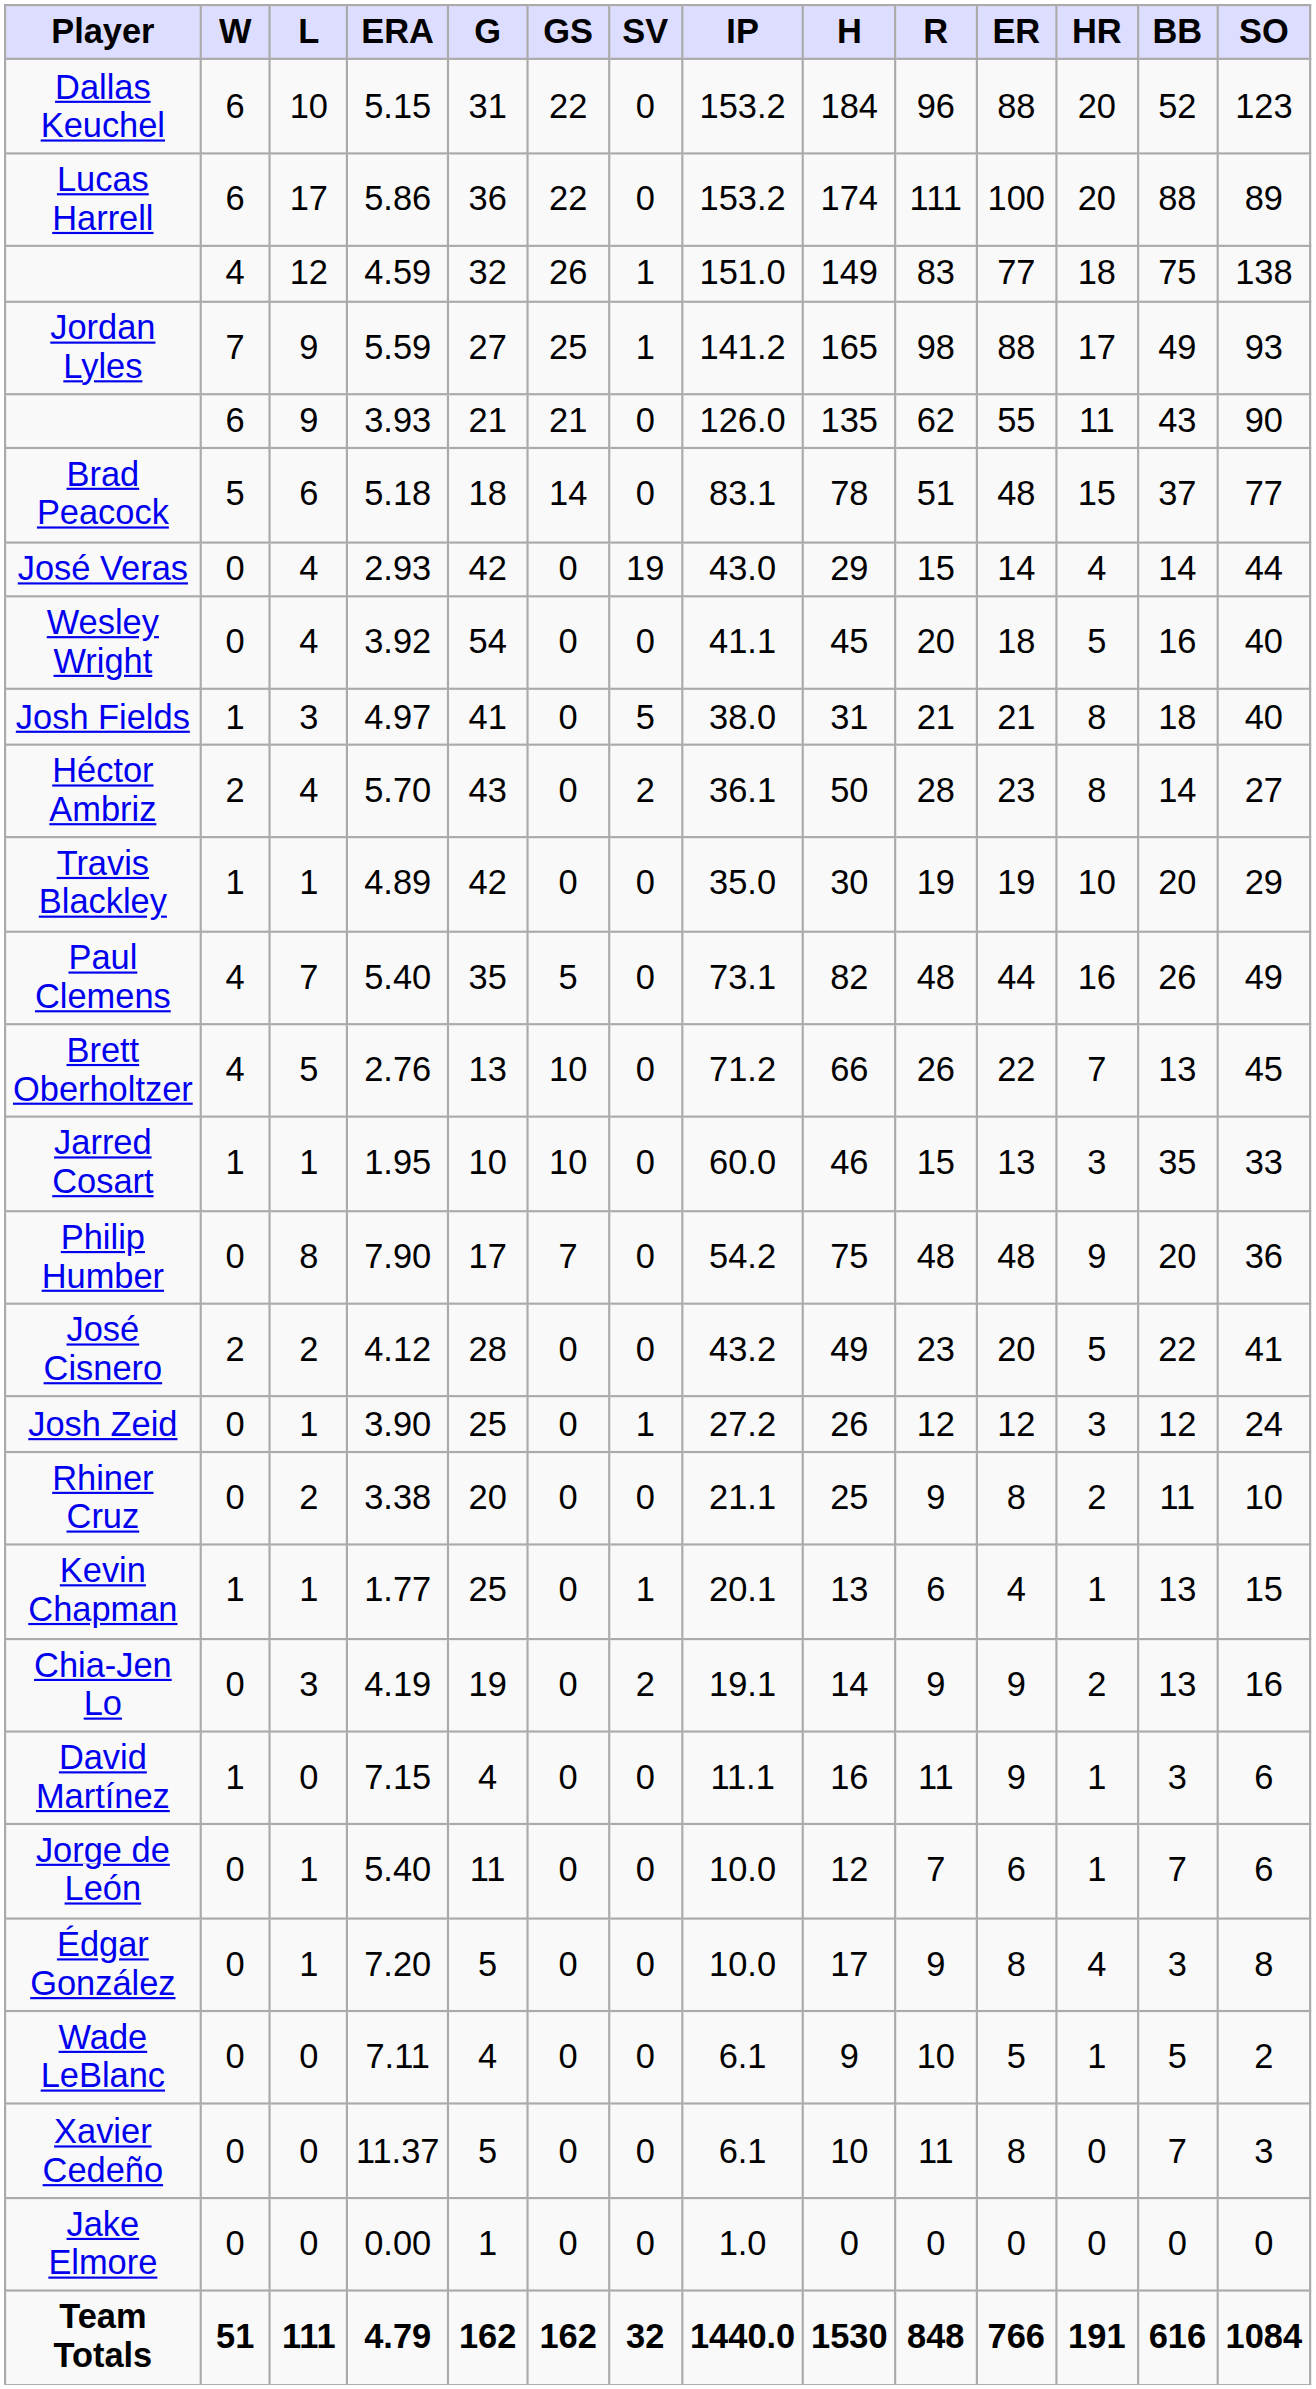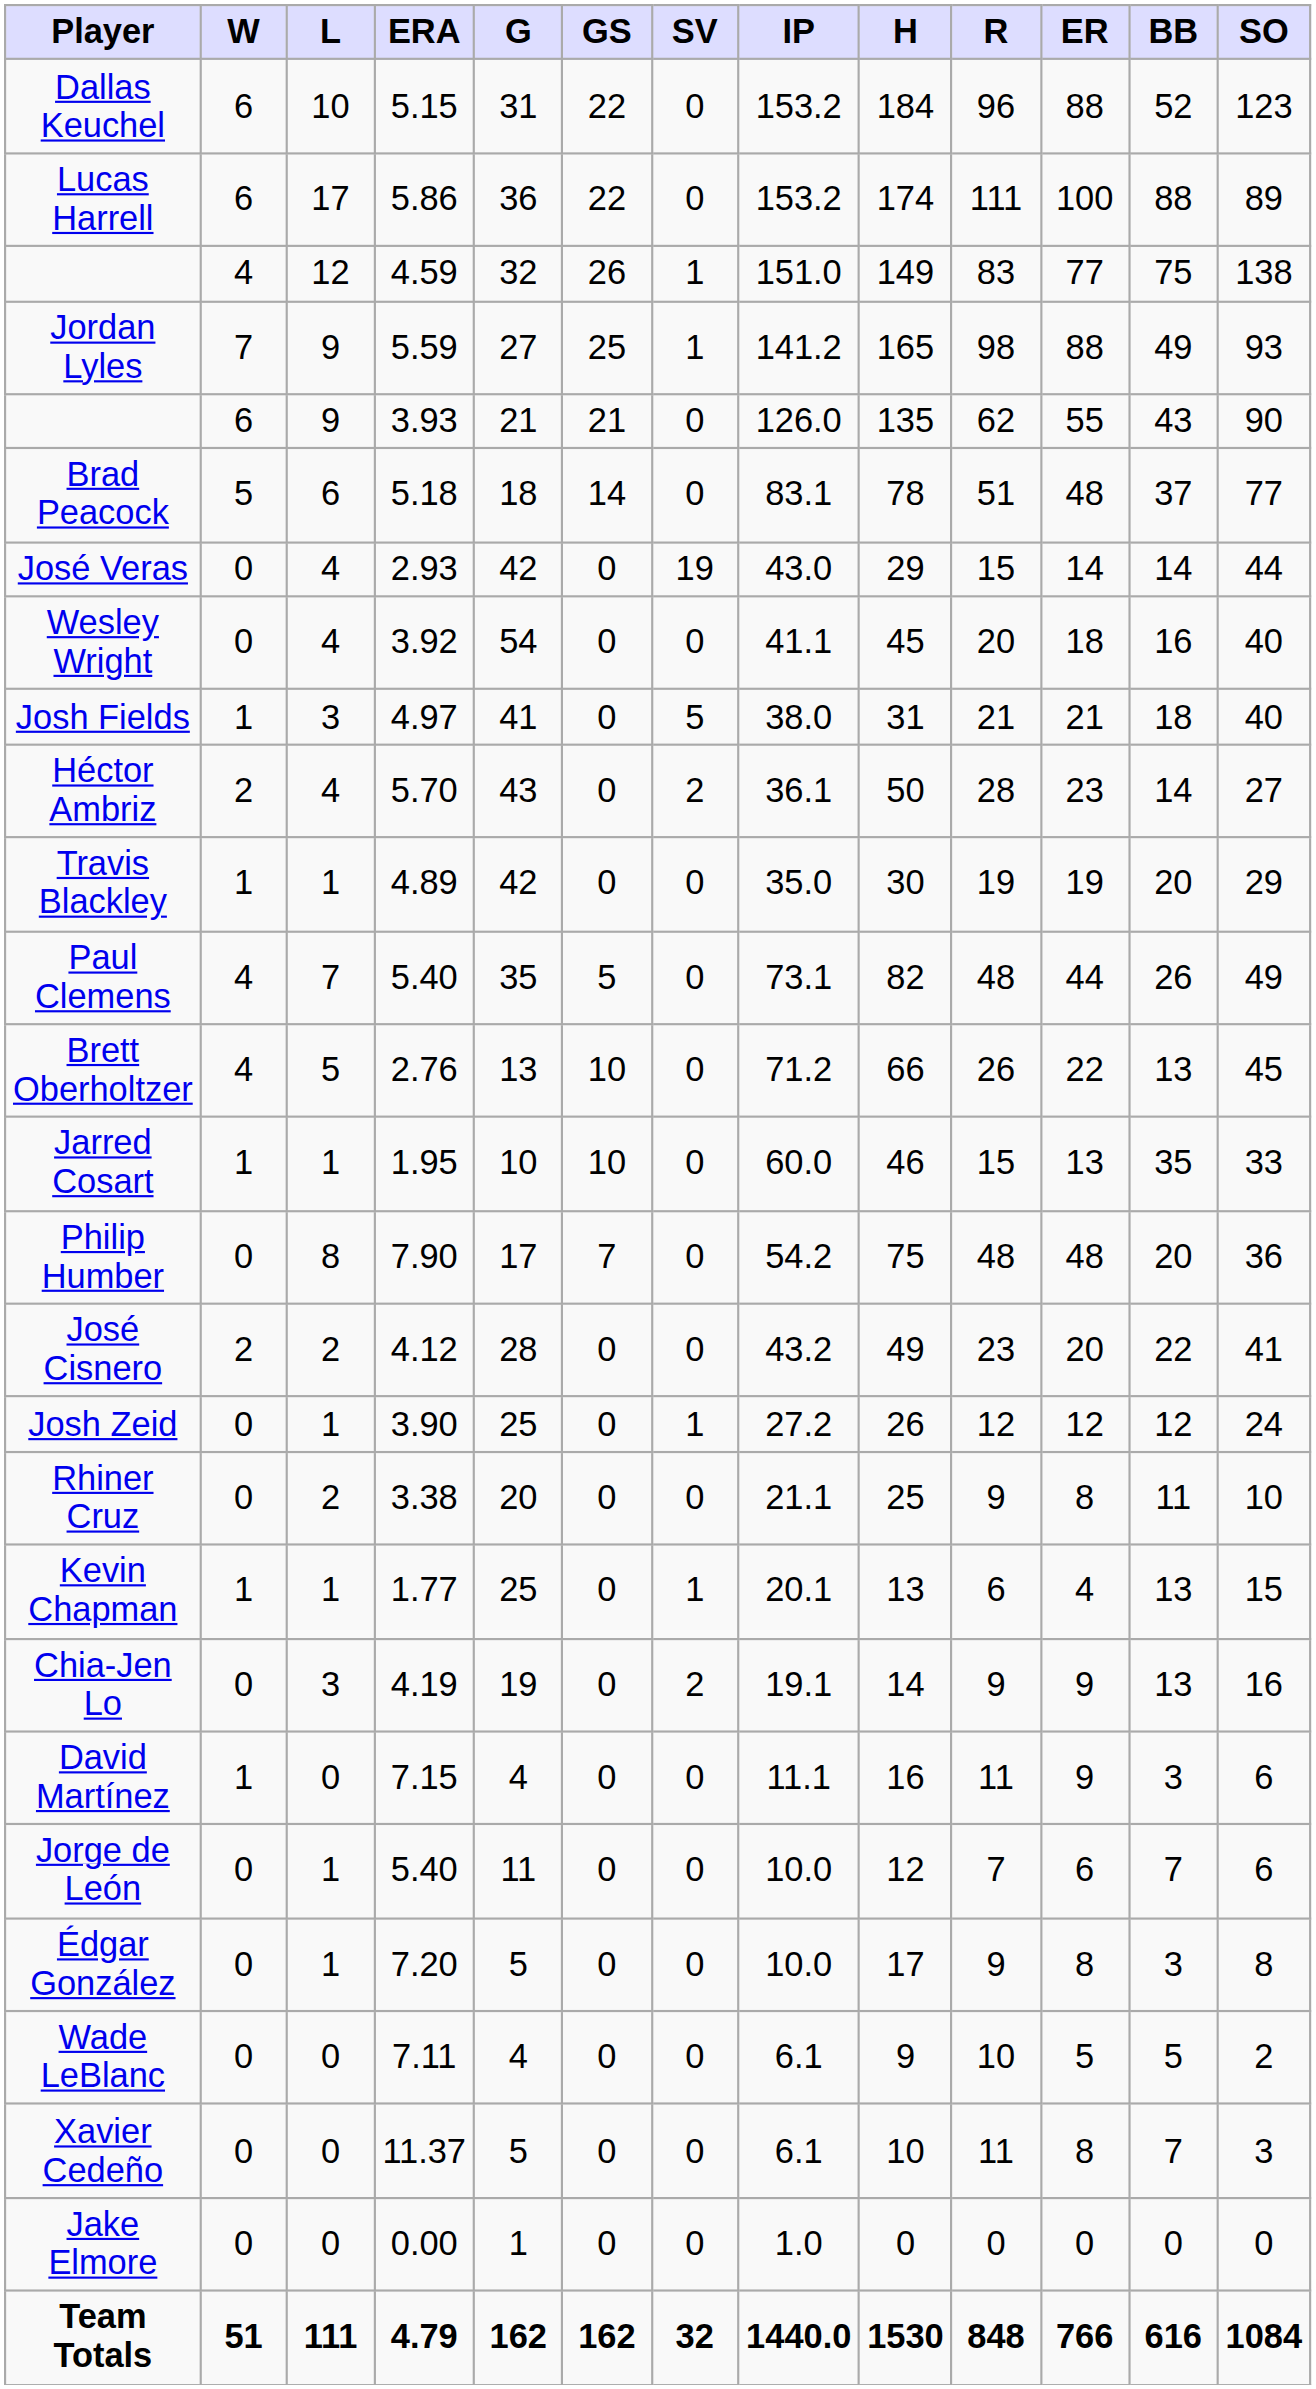- column: HR | 20 | 20 | 18 | 17 | 11 | 15 | 4 | 5 | 8 | 8 | 10 | 16 | 7 | 3 | 9 | 5 | 3 | 2 | 1 | 2 | 1 | 1 | 4 | 1 | 0 | 0 | 191
